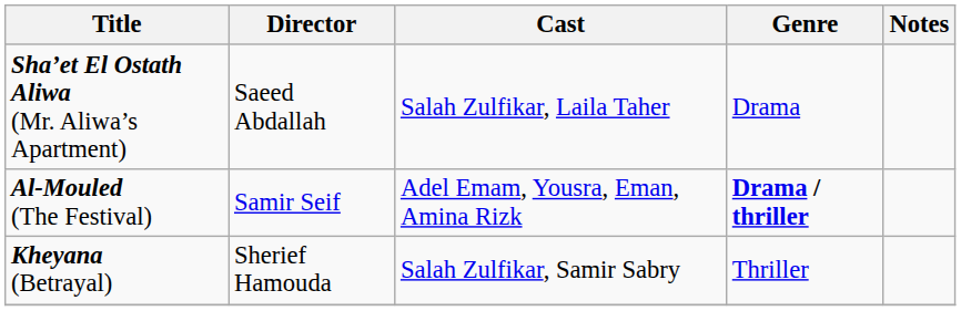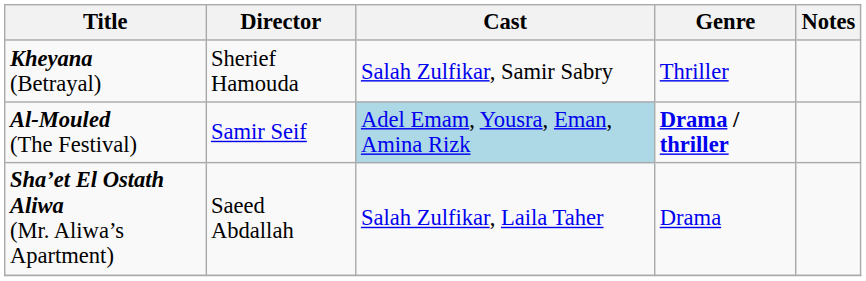rows swapped: Sha’et El Ostath Aliwa (Mr. Aliwa’s Apartment) <-> Kheyana (Betrayal)
Al-Mouled (The Festival) | Cast: no background -> lightblue background
